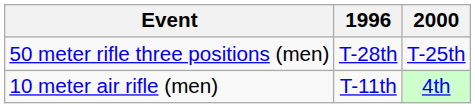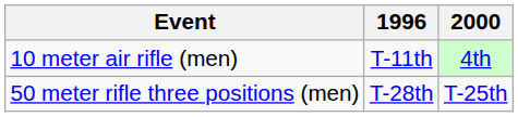rows swapped: 50 meter rifle three positions (men) <-> 10 meter air rifle (men)
